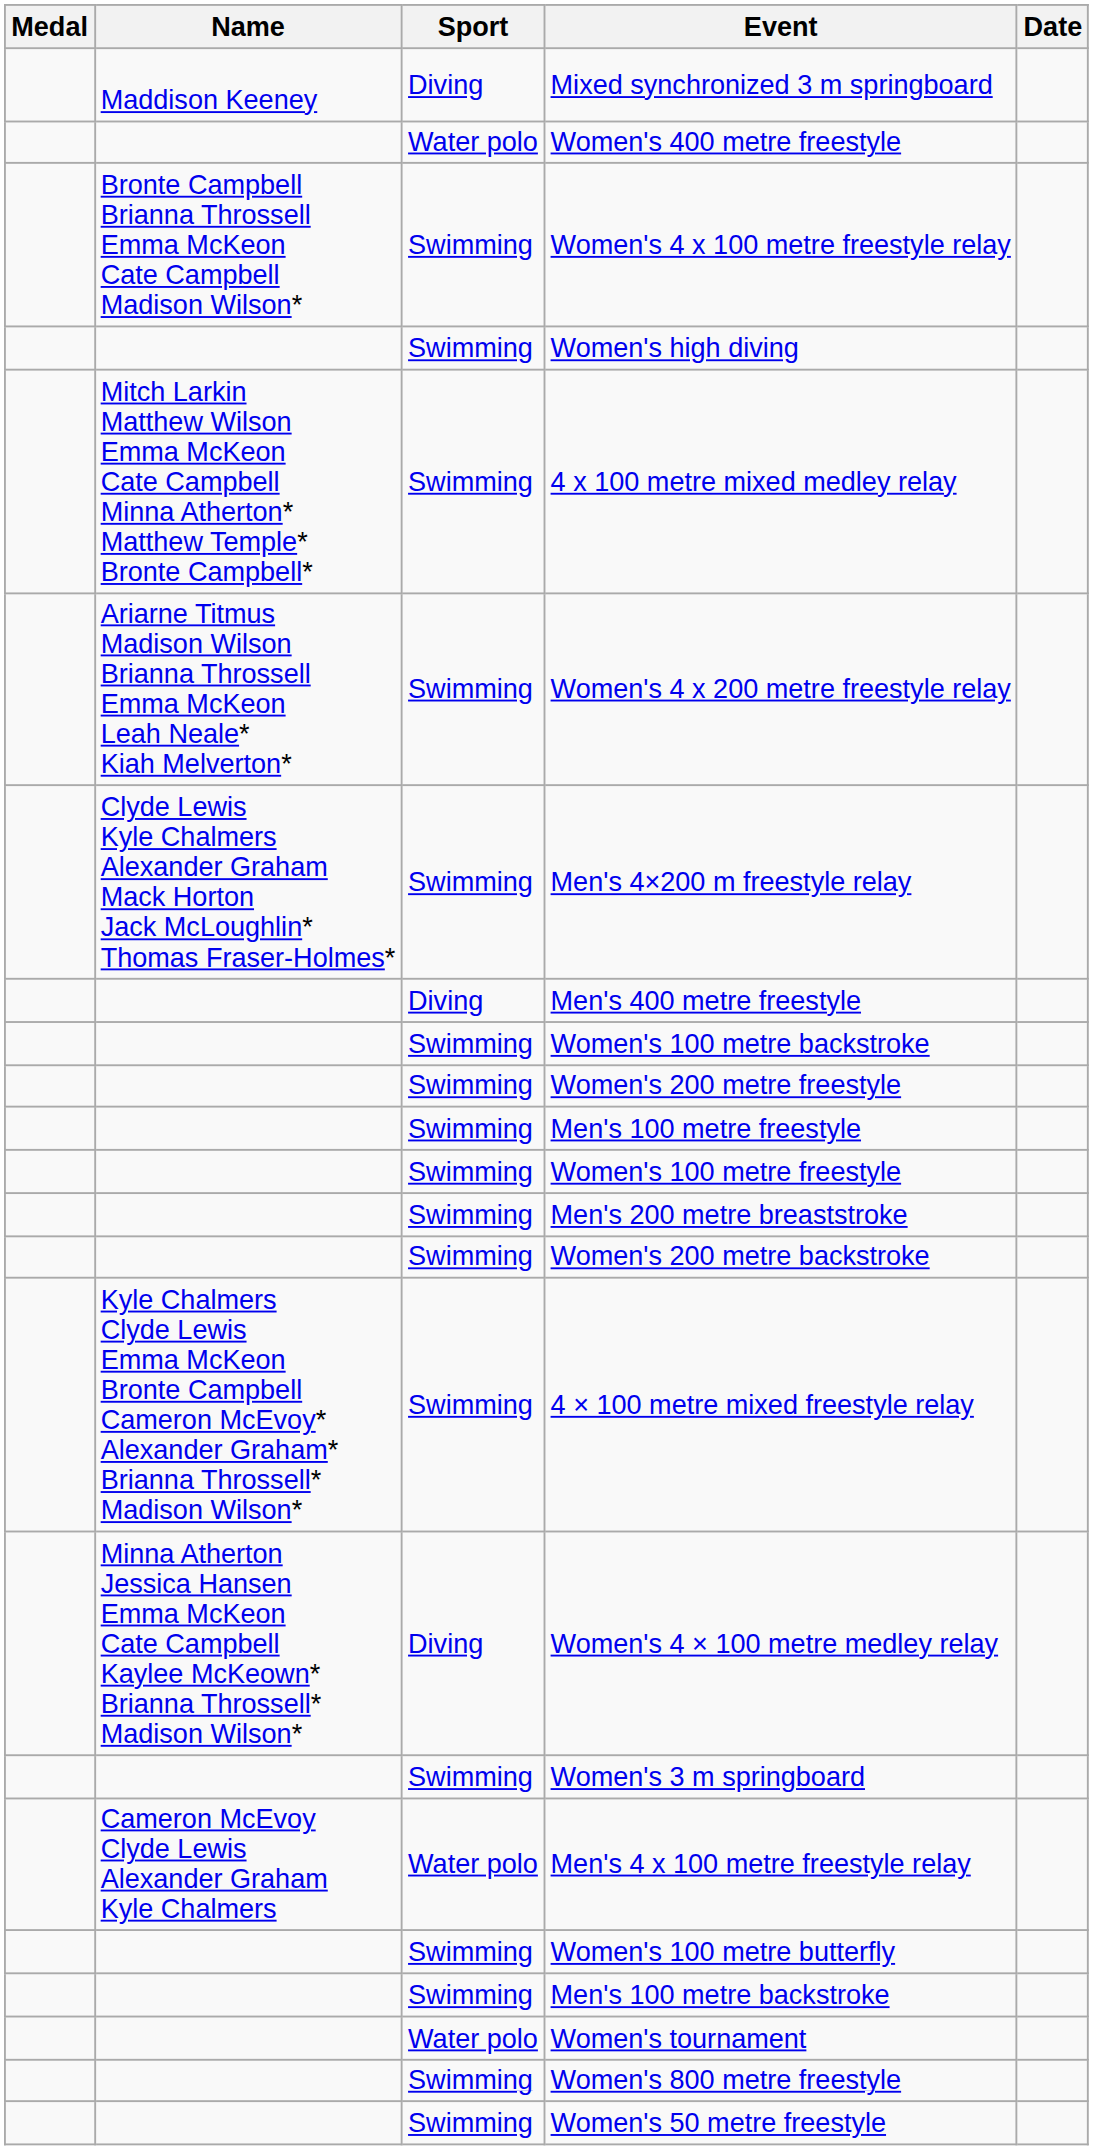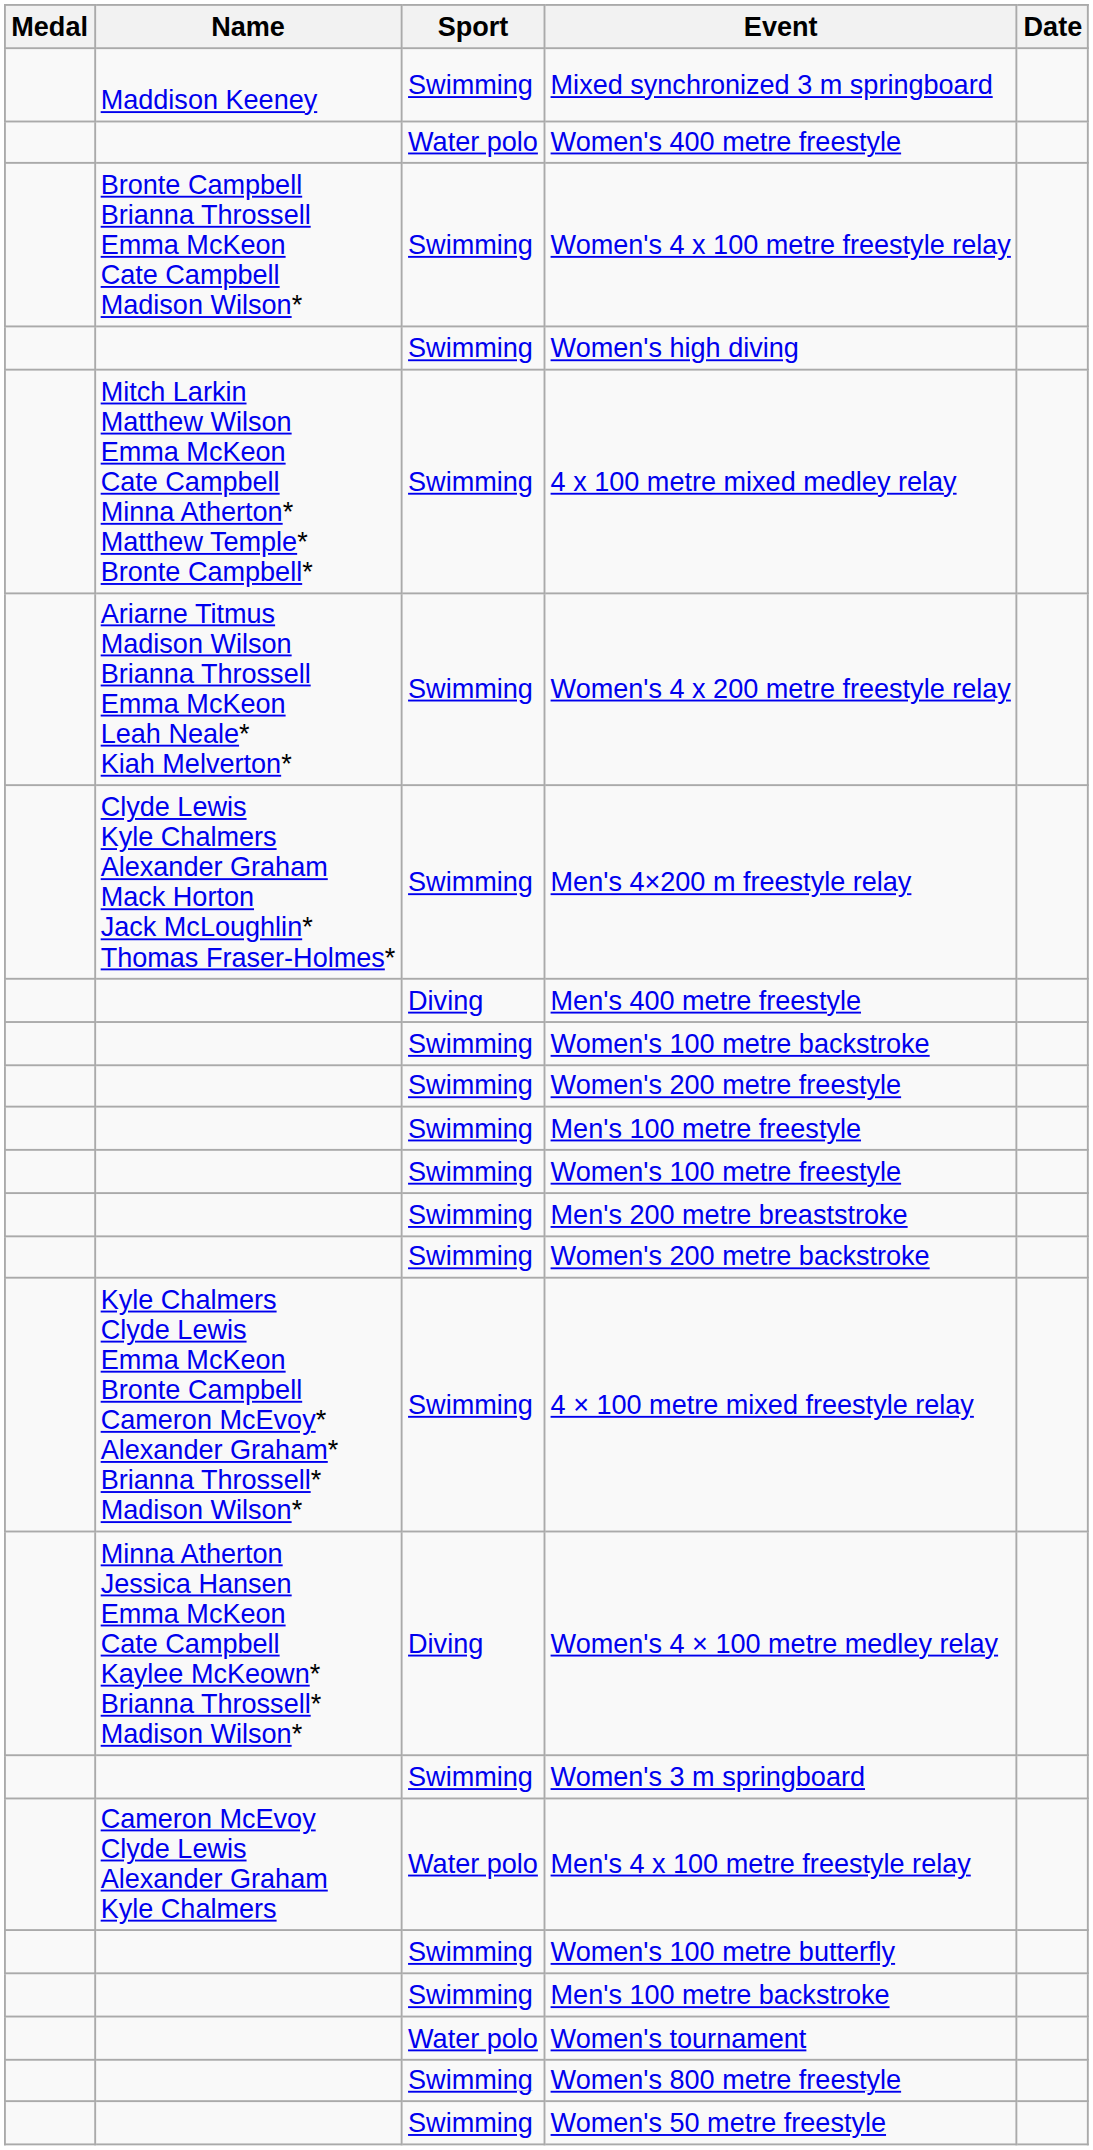Mixed synchronized 3 m springboard | Sport: Diving -> Swimming
